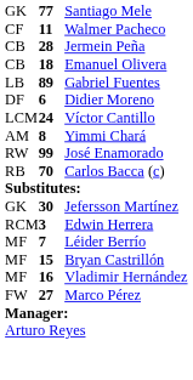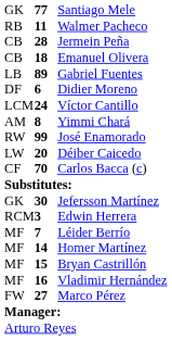Walmer Pacheco | column 1: CF -> RB
+ row: LW | 20 | Déiber Caicedo
Carlos Bacca (c) | column 1: RB -> CF
+ row: MF | 14 | Homer Martínez
